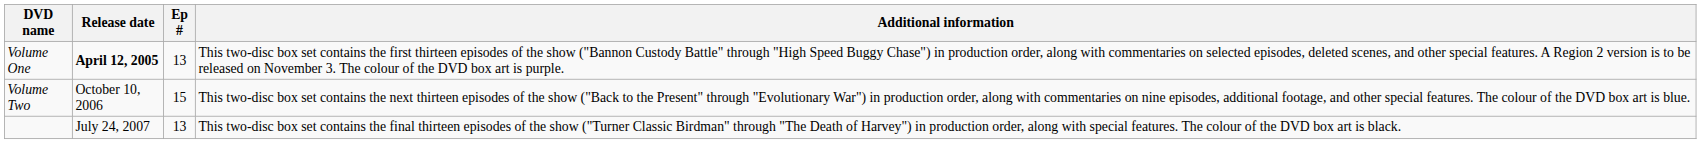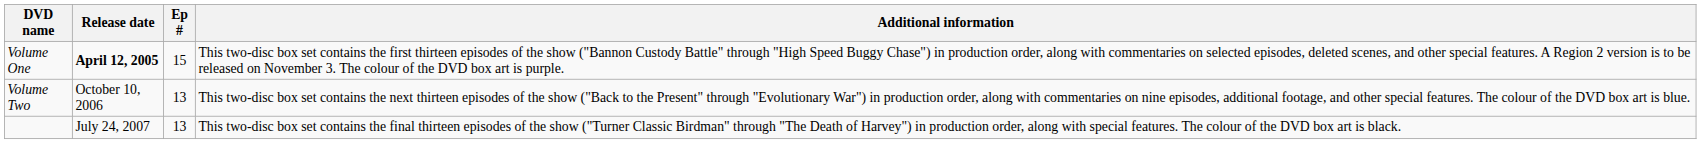Volume One | Ep #: 13 -> 15
Volume Two | Ep #: 15 -> 13
